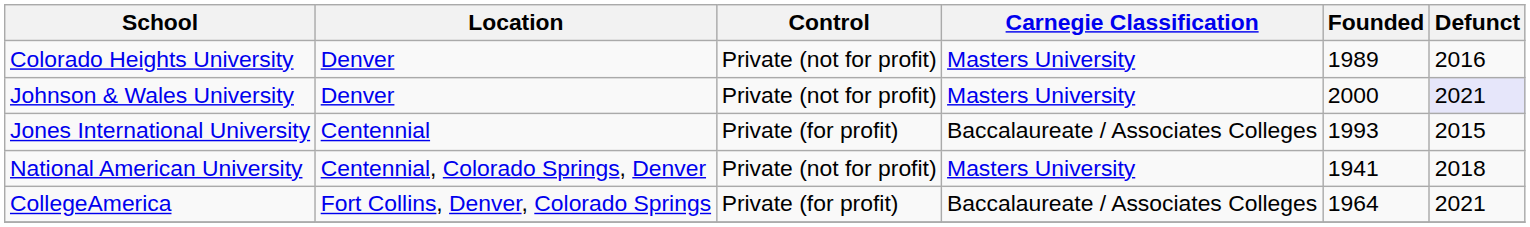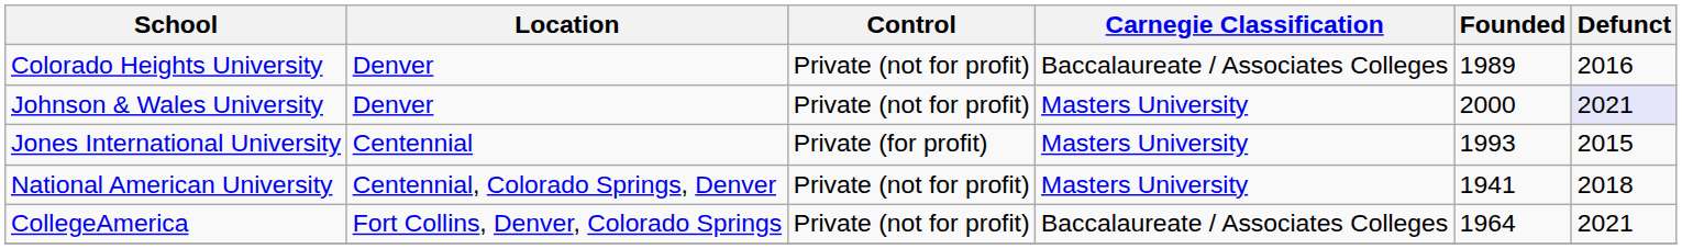Colorado Heights University | Carnegie Classification: Masters University -> Baccalaureate / Associates Colleges
Jones International University | Carnegie Classification: Baccalaureate / Associates Colleges -> Masters University
CollegeAmerica | Control: Private (for profit) -> Private (not for profit)
